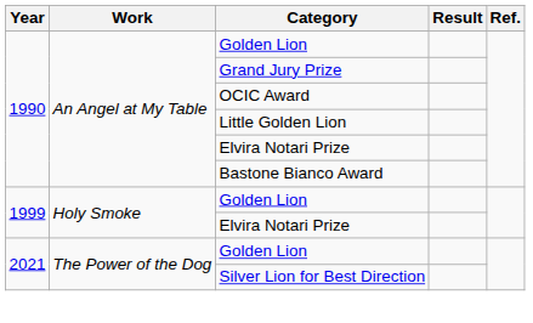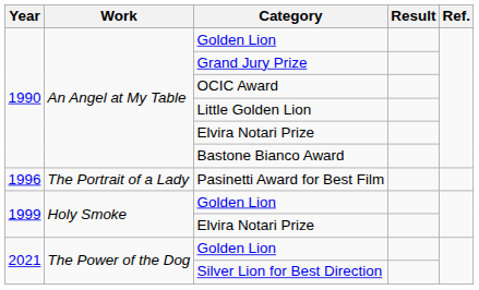+ row: 1996 | The Portrait of a Lady | Pasinetti Award for Best Film
